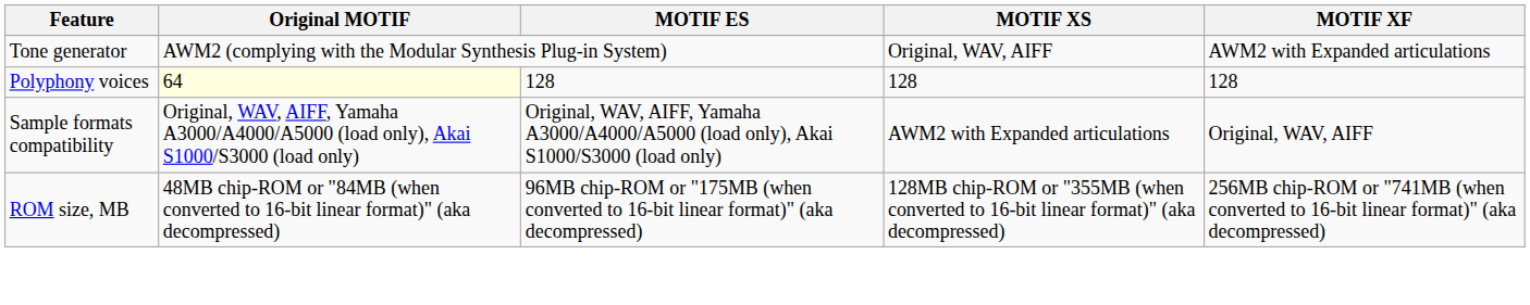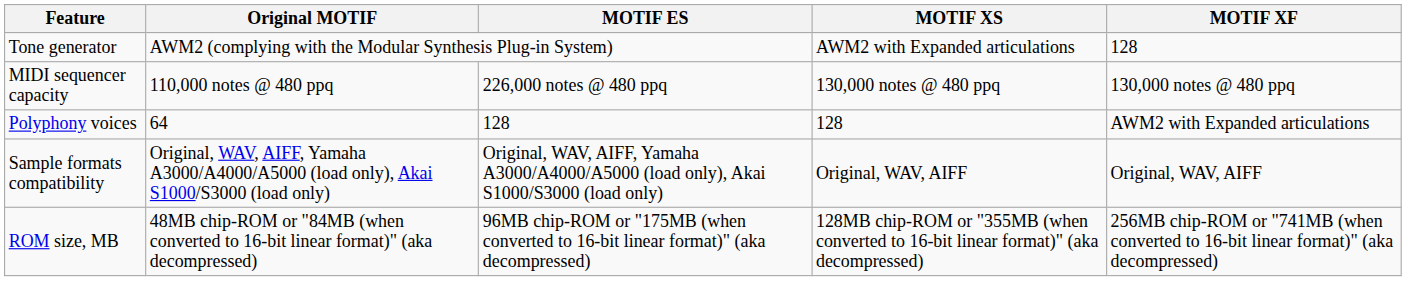Tone generator | MOTIF XS: Original, WAV, AIFF -> AWM2 with Expanded articulations
Tone generator | MOTIF XF: AWM2 with Expanded articulations -> 128
+ row: MIDI sequencer capacity | 110,000 notes @ 480 ppq | 226,000 notes @ 480 ppq | 130,000 notes @ 480 ppq | 130,000 notes @ 480 ppq
Polyphony voices | Original MOTIF: lightyellow background -> no background
Polyphony voices | MOTIF XF: 128 -> AWM2 with Expanded articulations
Sample formats compatibility | MOTIF XS: AWM2 with Expanded articulations -> Original, WAV, AIFF
